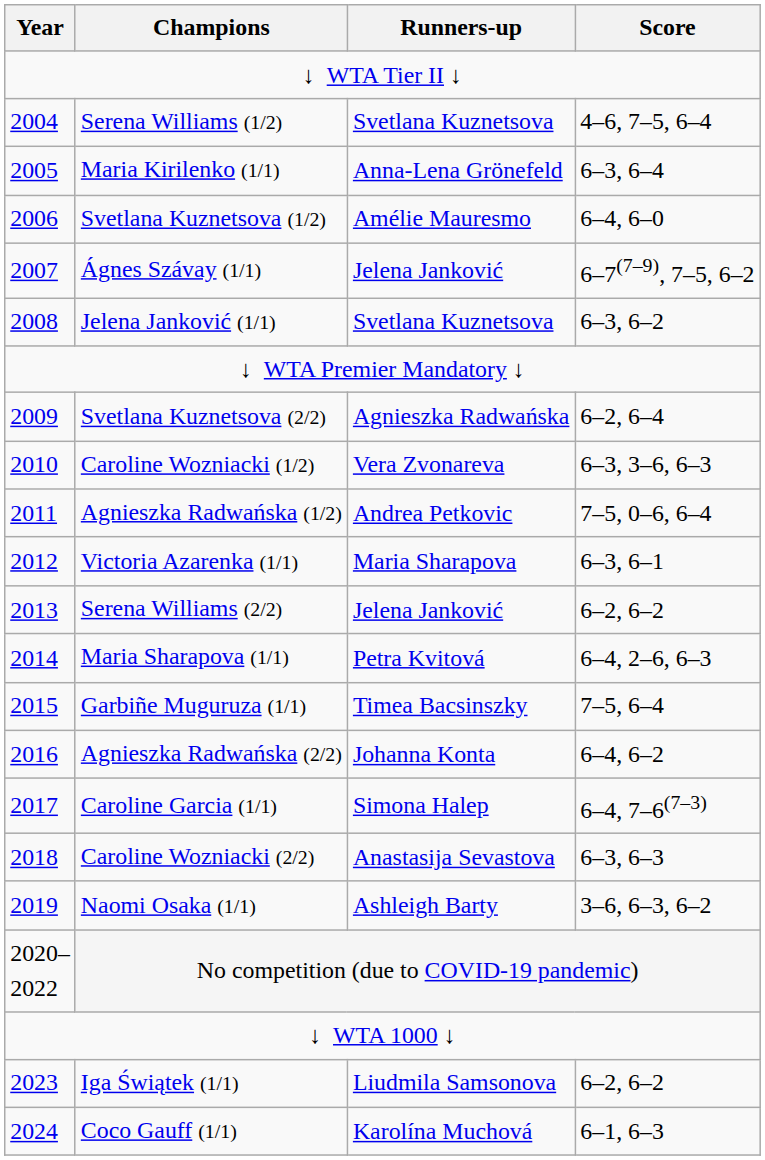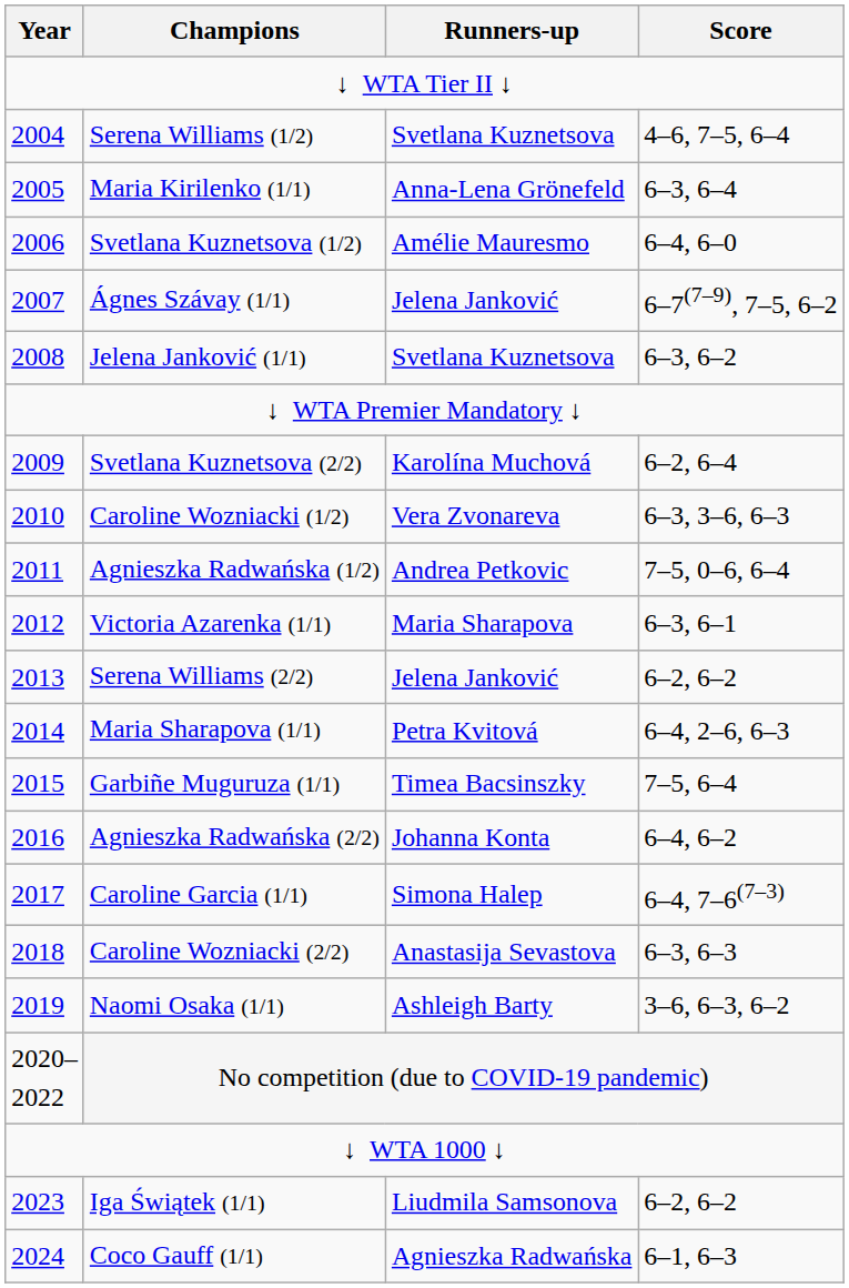Svetlana Kuznetsova (2/2) | Runners-up: Agnieszka Radwańska -> Karolína Muchová
Coco Gauff (1/1) | Runners-up: Karolína Muchová -> Agnieszka Radwańska
